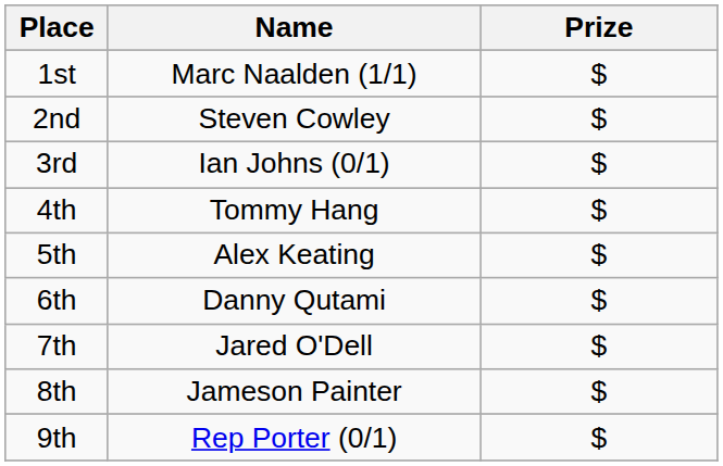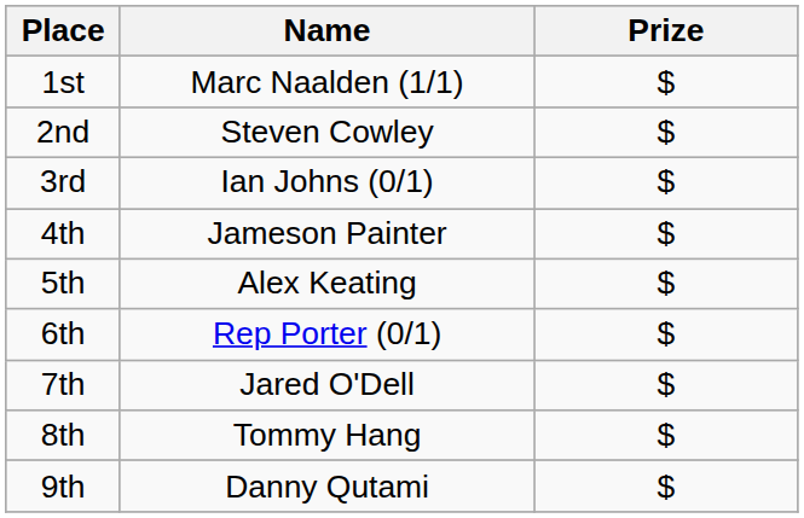4th | Name: Tommy Hang -> Jameson Painter
6th | Name: Danny Qutami -> Rep Porter (0/1)
8th | Name: Jameson Painter -> Tommy Hang
9th | Name: Rep Porter (0/1) -> Danny Qutami
